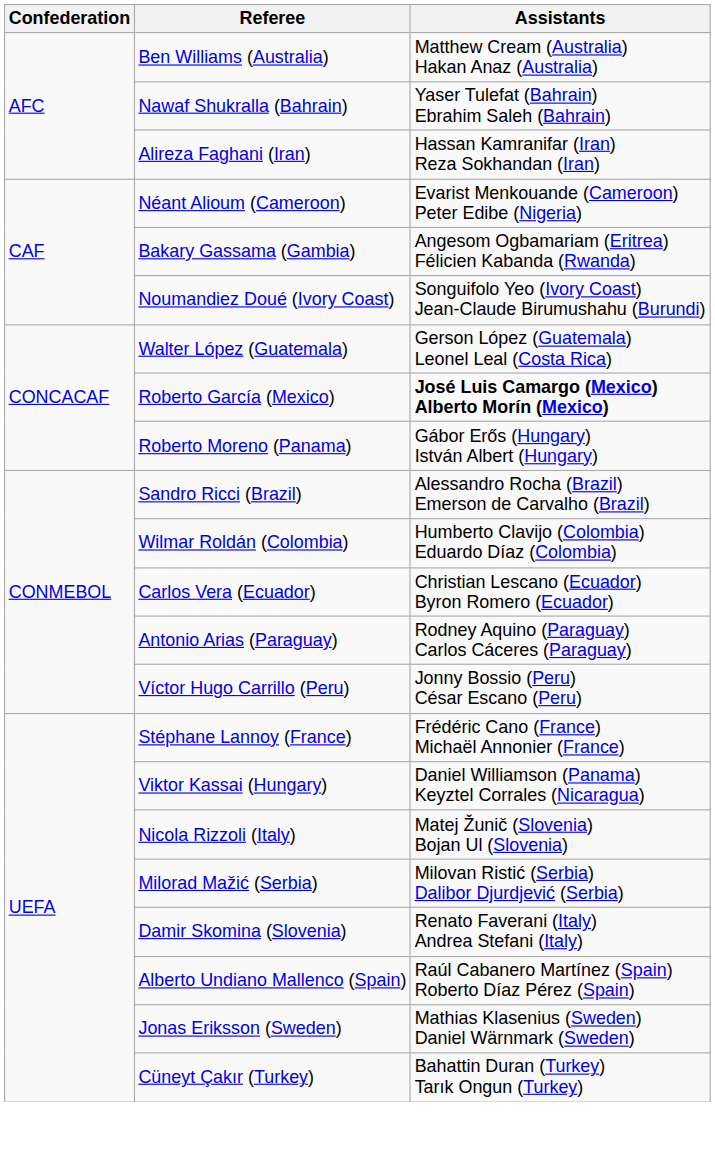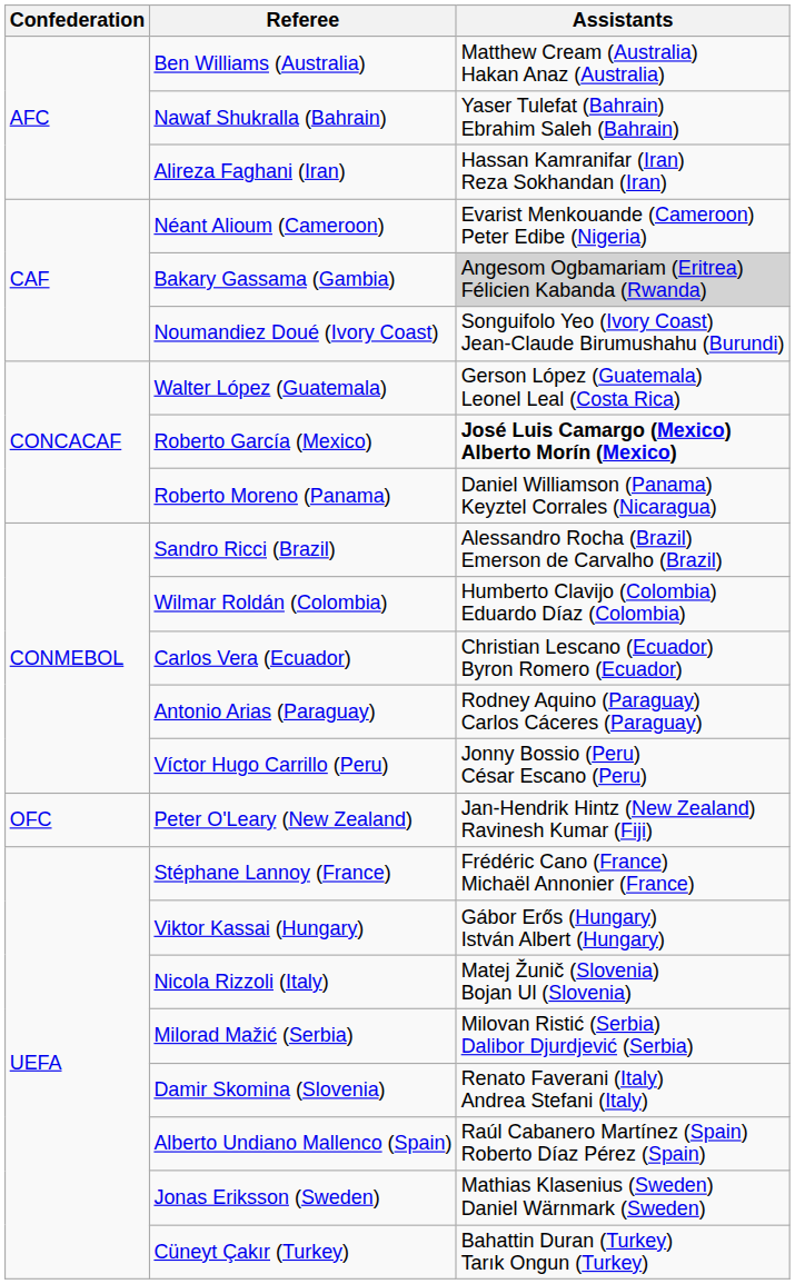Bakary Gassama (Gambia) | Assistants: no background -> lightgrey background
Roberto Moreno (Panama) | Assistants: Gábor Erős (Hungary) István Albert (Hungary) -> Daniel Williamson (Panama) Keyztel Corrales (Nicaragua)
+ row: OFC | Peter O'Leary (New Zealand) | Jan-Hendrik Hintz (New Zealand) Ravinesh Kumar (Fiji)
Viktor Kassai (Hungary) | Assistants: Daniel Williamson (Panama) Keyztel Corrales (Nicaragua) -> Gábor Erős (Hungary) István Albert (Hungary)
